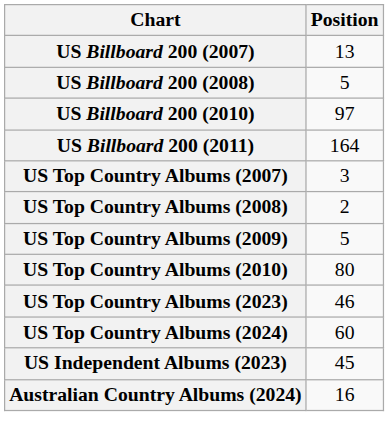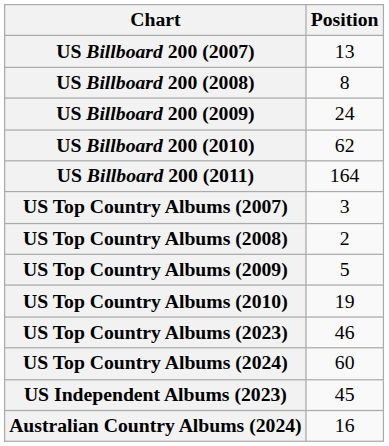US Billboard 200 (2008) | Position: 5 -> 8
+ row: US Billboard 200 (2009) | 24
US Billboard 200 (2010) | Position: 97 -> 62
US Top Country Albums (2010) | Position: 80 -> 19
